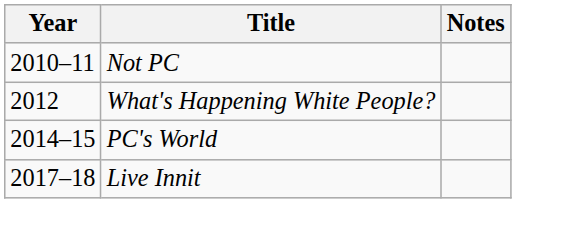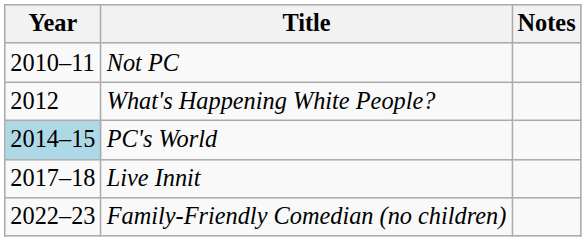PC's World | Year: no background -> lightblue background
+ row: 2022–23 | Family-Friendly Comedian (no children)
